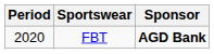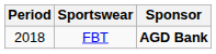FBT | Period: 2020 -> 2018
